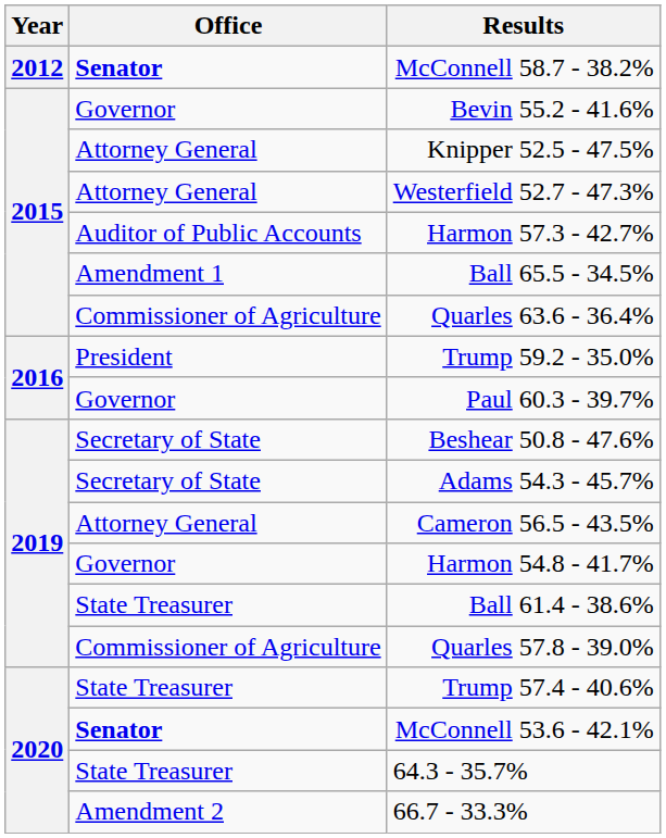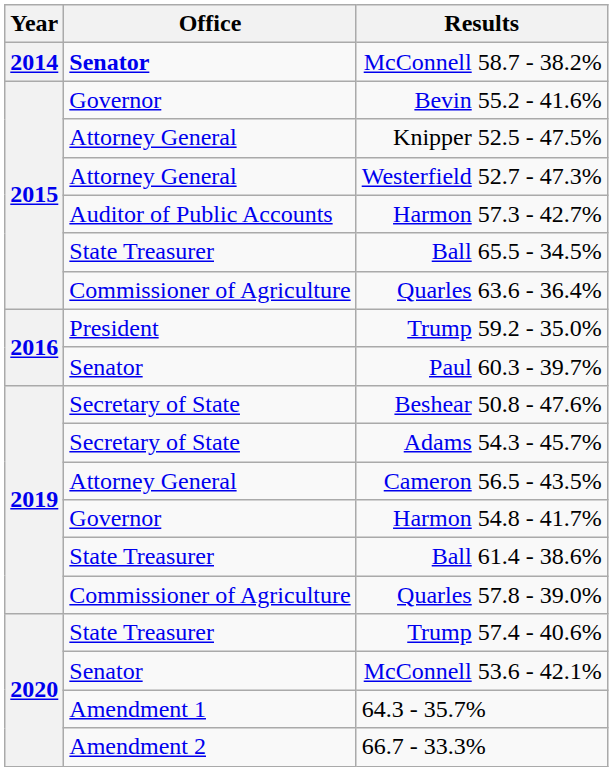McConnell 58.7 - 38.2% | Year: 2012 -> 2014
Ball 65.5 - 34.5% | Office: Amendment 1 -> State Treasurer
Paul 60.3 - 39.7% | Office: Governor -> Senator
McConnell 53.6 - 42.1% | Office: bold -> normal
64.3 - 35.7% | Office: State Treasurer -> Amendment 1
